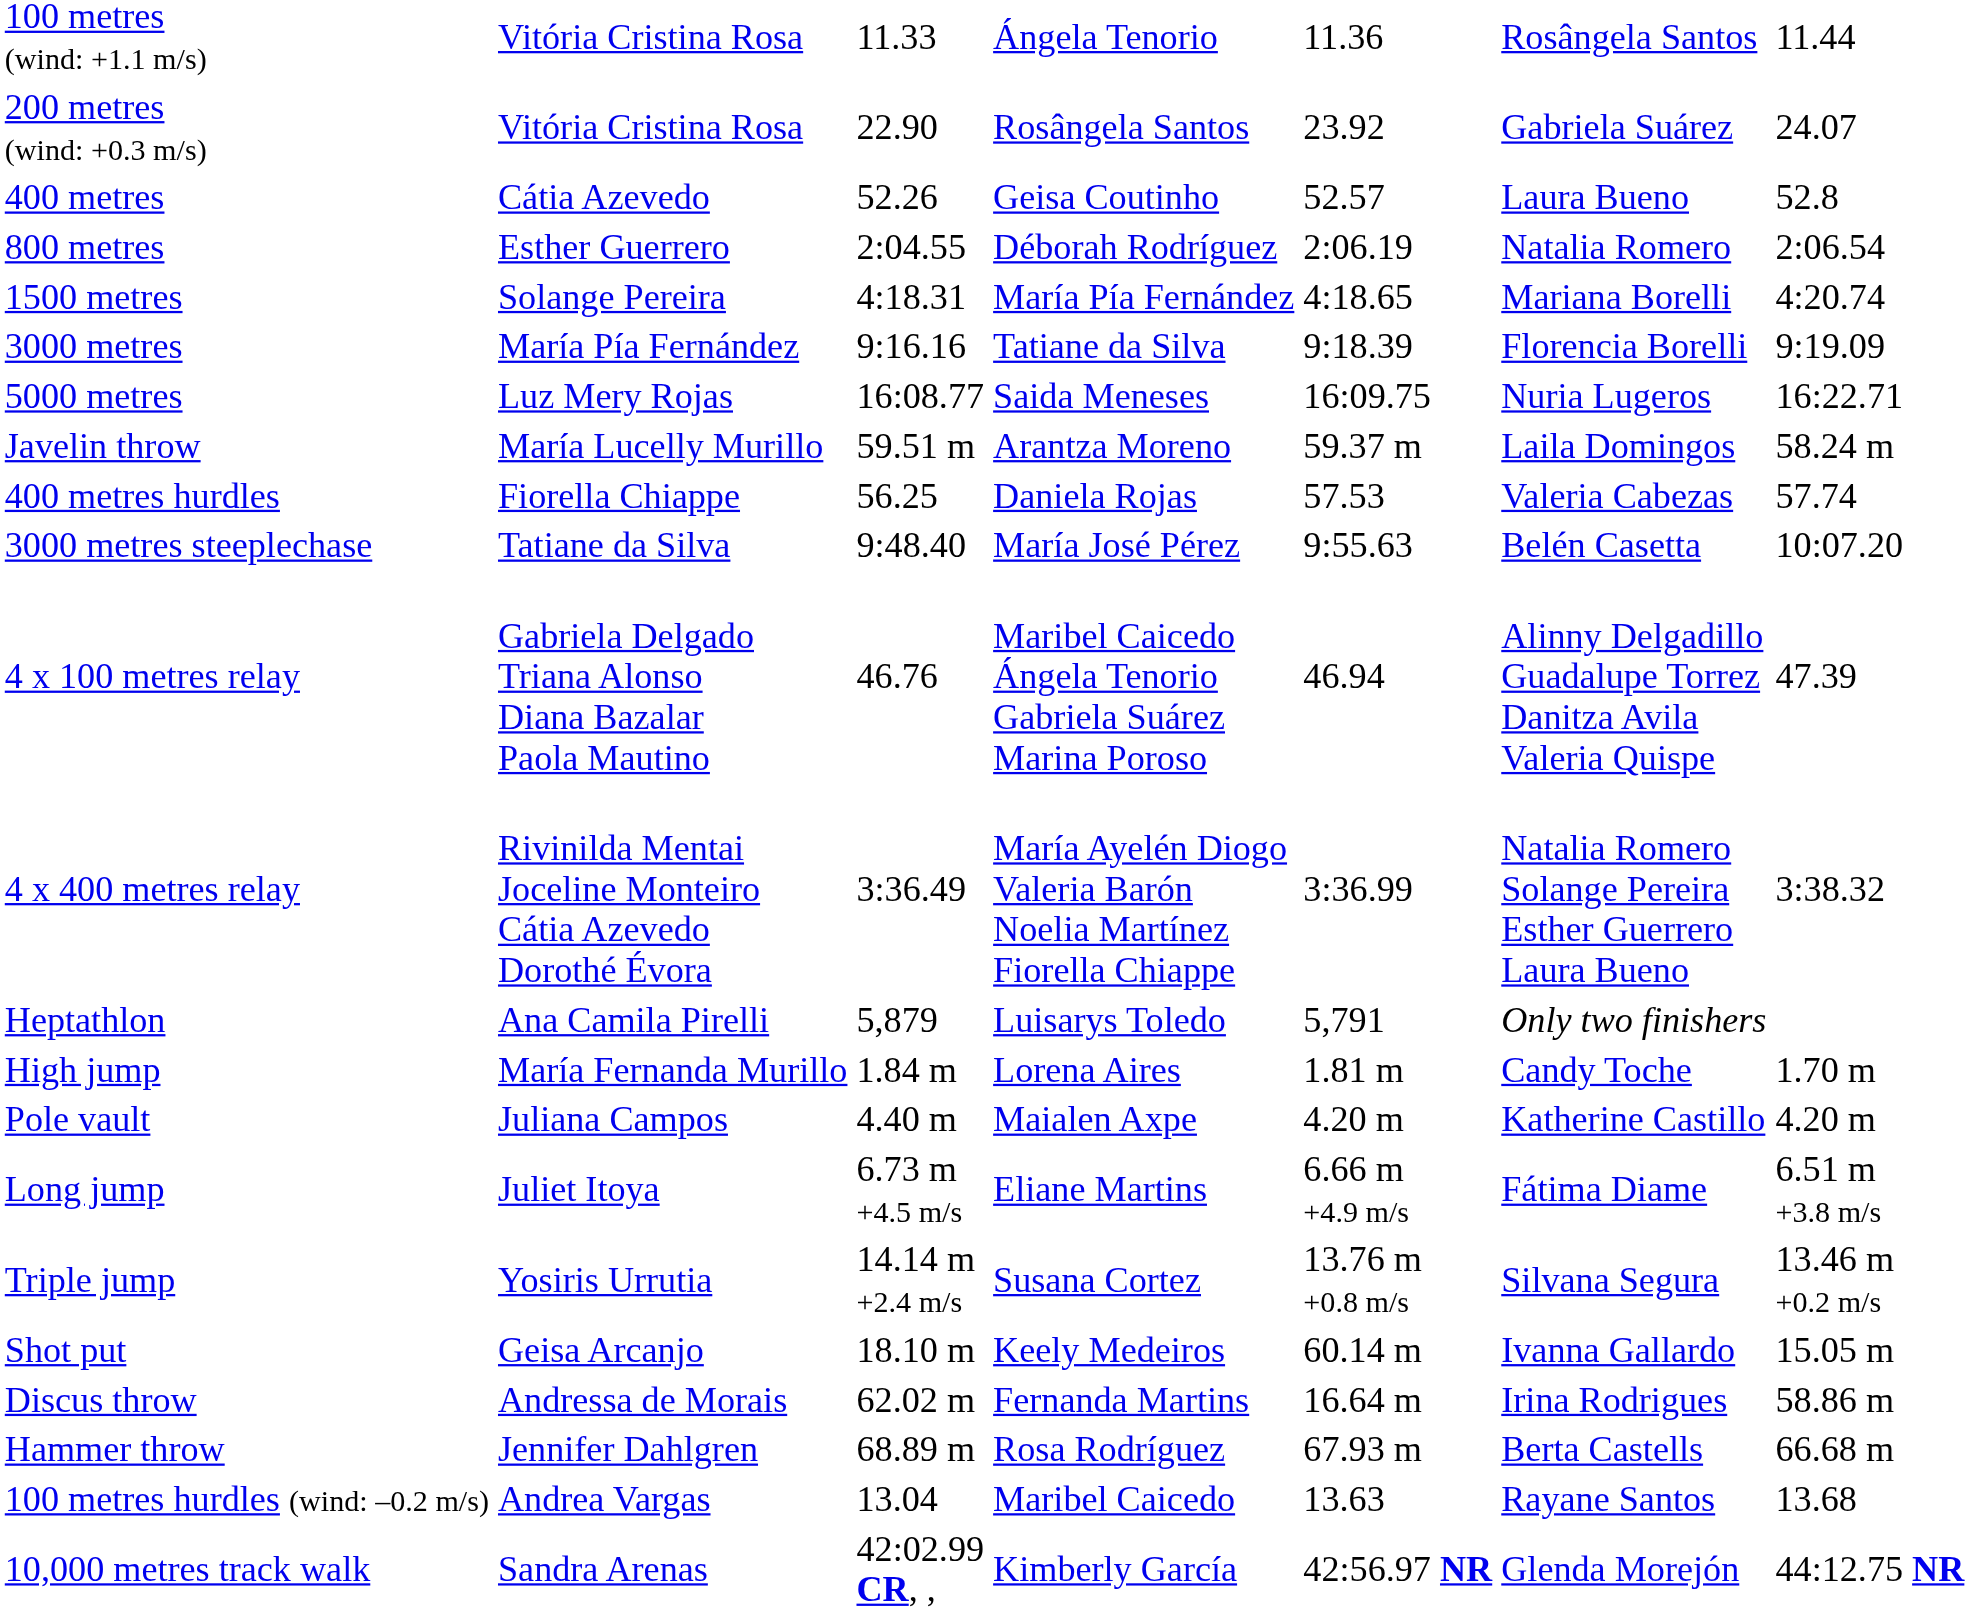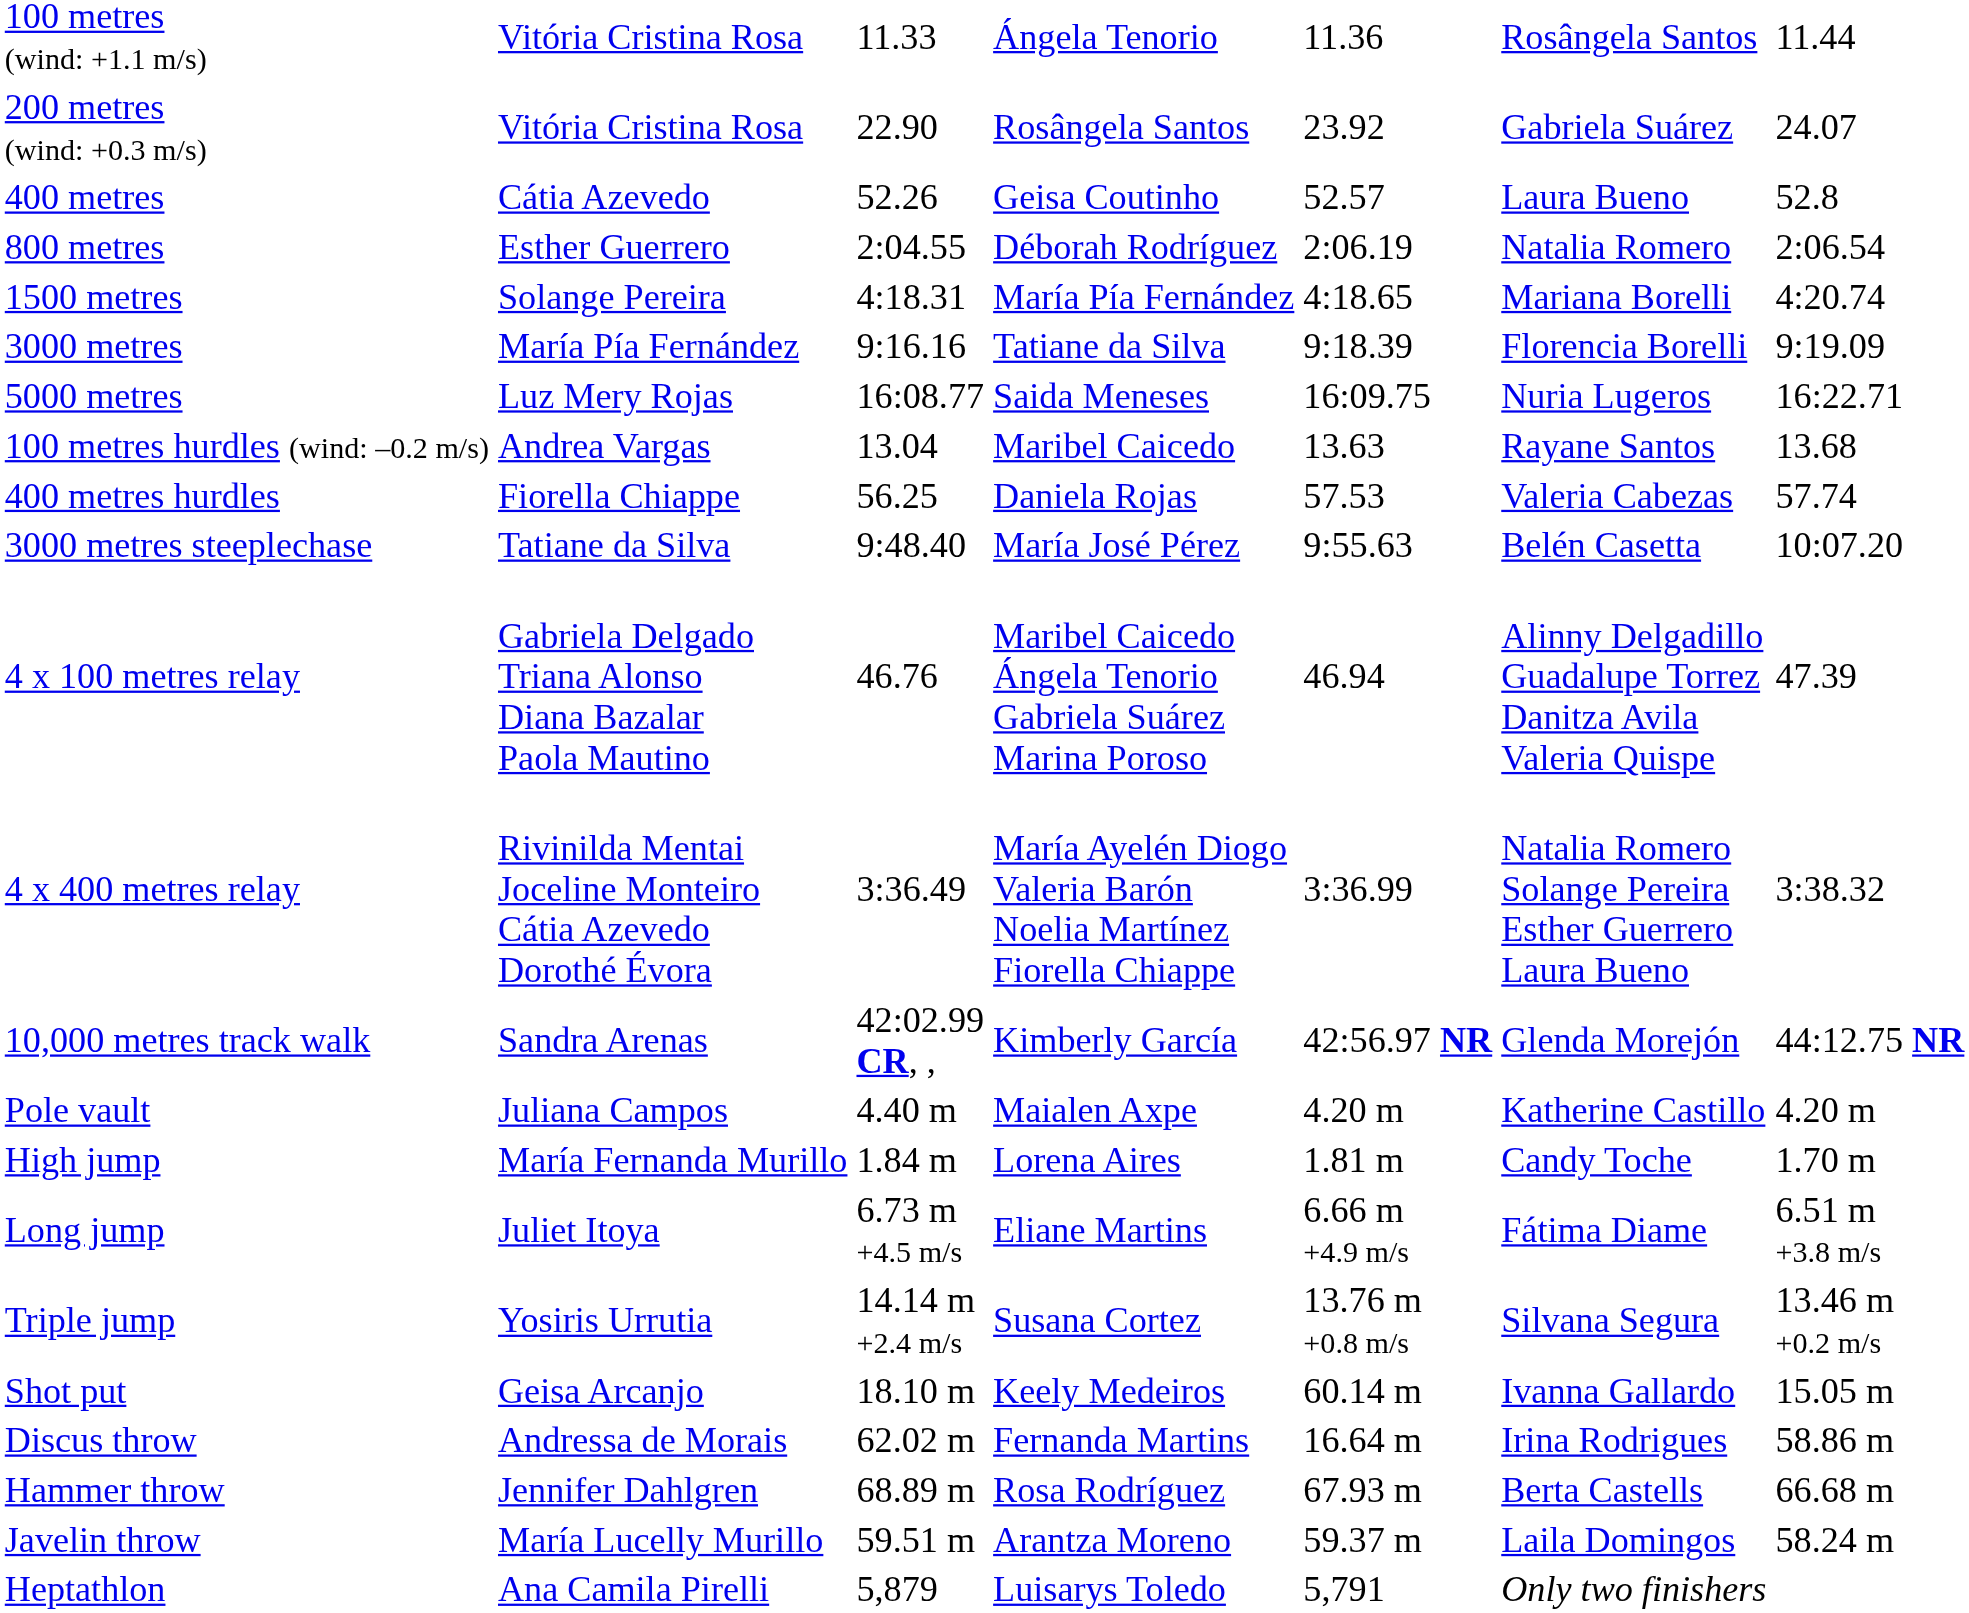rows swapped: 100 metres hurdles (wind: –0.2 m/s) <-> Javelin throw
rows swapped: 10,000 metres track walk <-> Heptathlon
rows swapped: High jump <-> Pole vault
